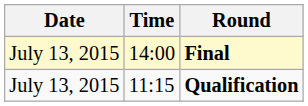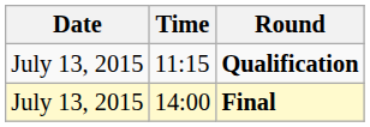rows swapped: Qualification <-> Final
